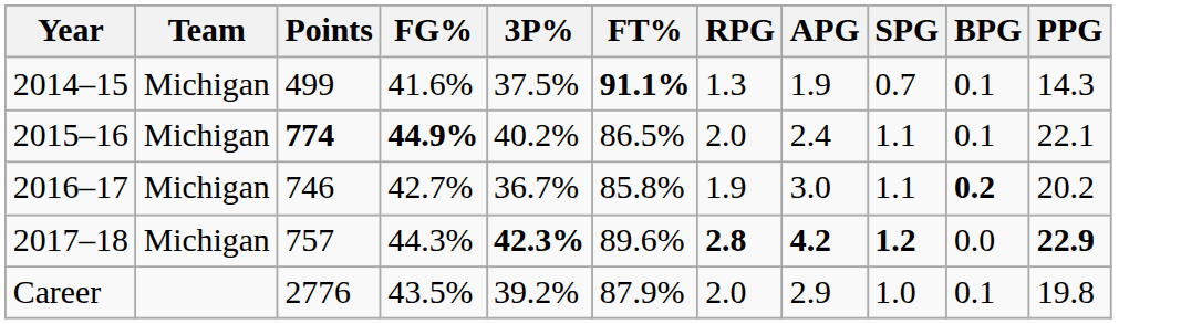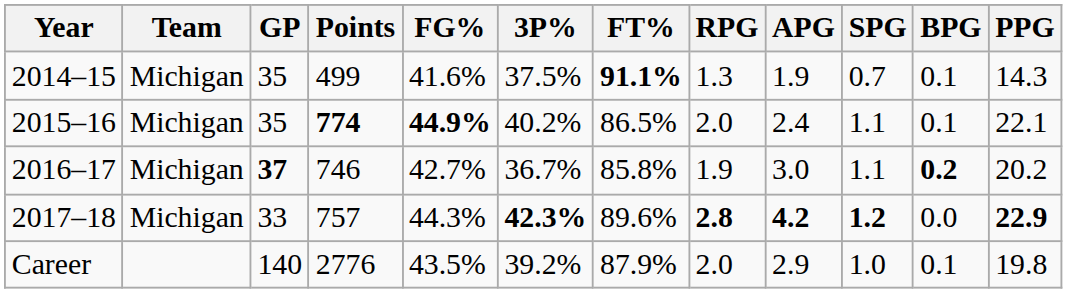+ column: GP | 35 | 35 | 37 | 33 | 140
